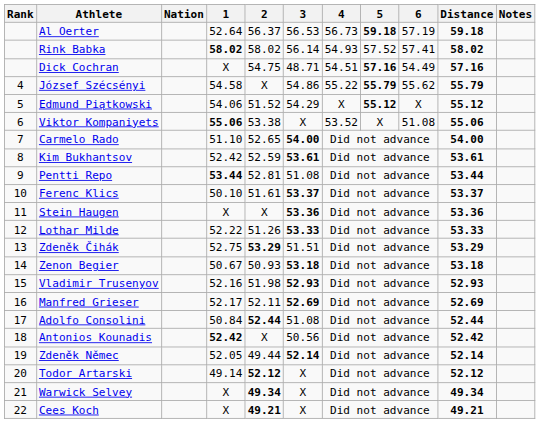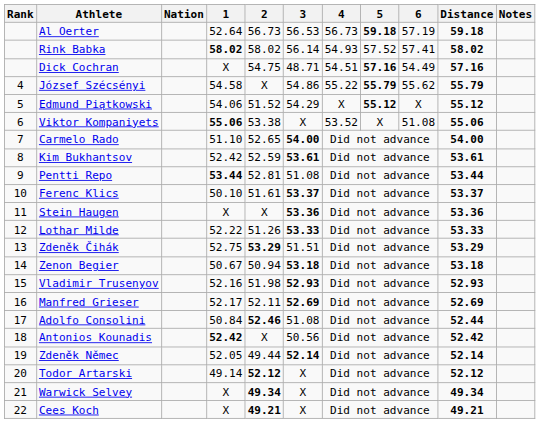Al Oerter | 2: 56.37 -> 56.73
Zenon Begier | 2: 50.93 -> 50.94
Adolfo Consolini | 2: 52.44 -> 52.46
